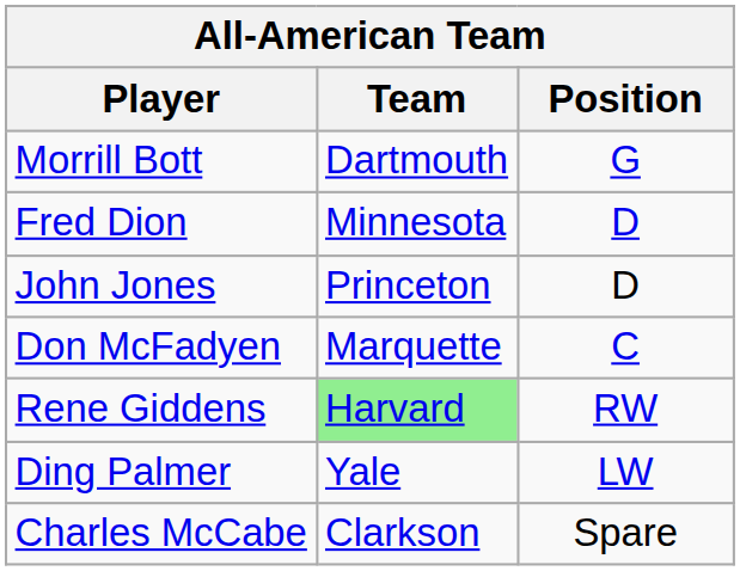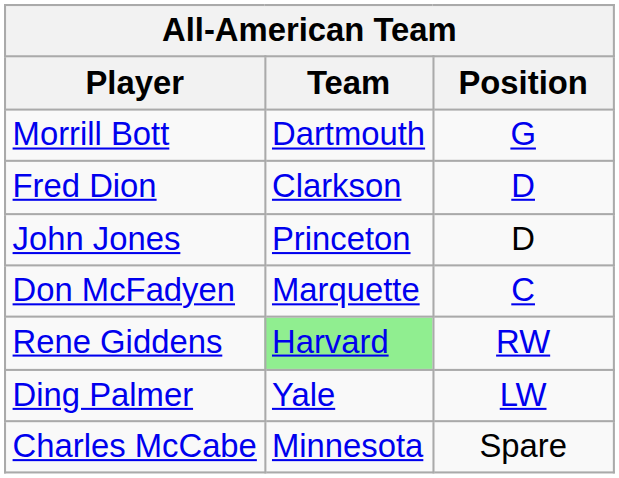Fred Dion | Team: Minnesota -> Clarkson
Charles McCabe | Team: Clarkson -> Minnesota
